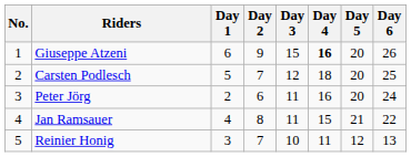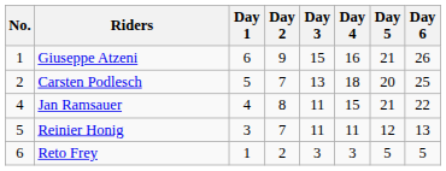Giuseppe Atzeni | Day 4: bold -> normal
Giuseppe Atzeni | Day 5: 20 -> 21
Carsten Podlesch | Day 3: 12 -> 13
- row: 3 | Peter Jörg | 2 | 6 | 11 | 16 | 20 | 24
Reinier Honig | Day 3: 10 -> 11
+ row: 6 | Reto Frey | 1 | 2 | 3 | 3 | 5 | 5
